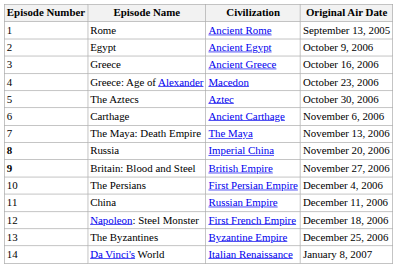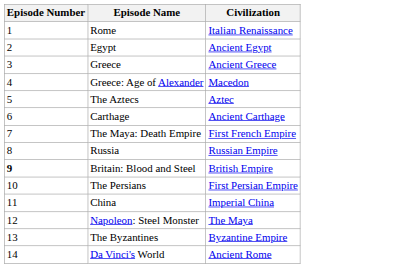- column: Original Air Date | September 13, 2005 | October 9, 2006 | October 16, 2006 | October 23, 2006 | October 30, 2006 | November 6, 2006 | November 13, 2006 | November 20, 2006 | November 27, 2006 | December 4, 2006 | December 11, 2006 | December 18, 2006 | December 25, 2006 | January 8, 2007
Rome | Civilization: Ancient Rome -> Italian Renaissance
The Maya: Death Empire | Civilization: The Maya -> First French Empire
Russia | Episode Number: bold -> normal
Russia | Civilization: Imperial China -> Russian Empire
China | Civilization: Russian Empire -> Imperial China
Napoleon: Steel Monster | Civilization: First French Empire -> The Maya
Da Vinci's World | Civilization: Italian Renaissance -> Ancient Rome
